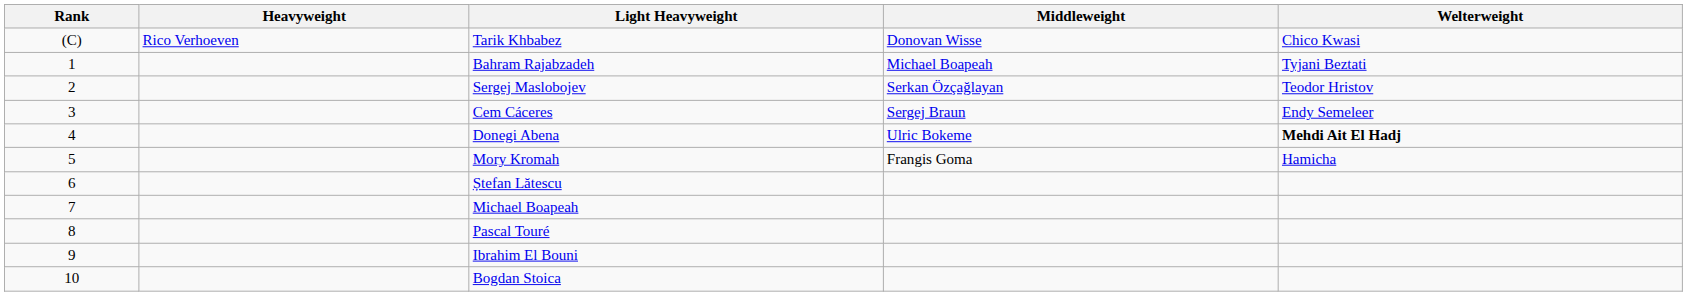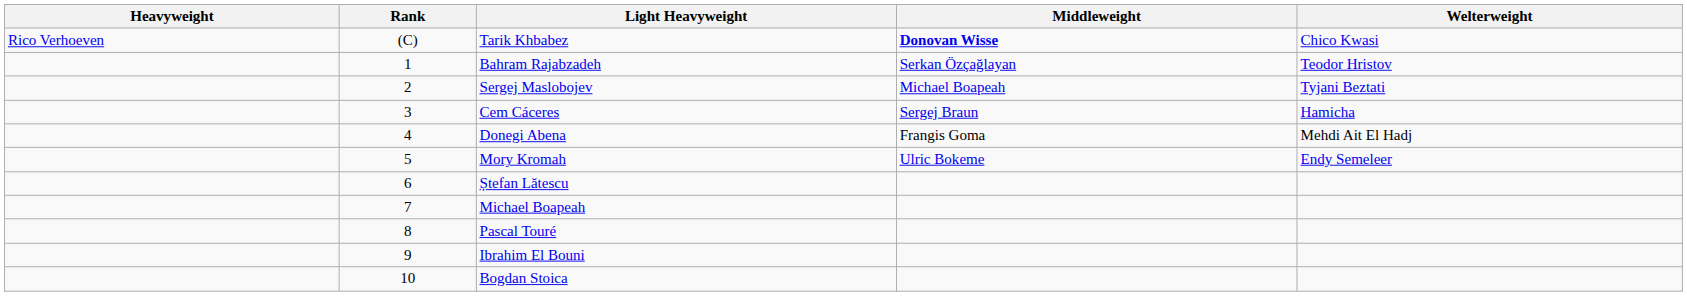columns swapped: Rank <-> Heavyweight
Tarik Khbabez | Middleweight: normal -> bold
Bahram Rajabzadeh | Middleweight: Michael Boapeah -> Serkan Özçağlayan
Bahram Rajabzadeh | Welterweight: Tyjani Beztati -> Teodor Hristov
Sergej Maslobojev | Middleweight: Serkan Özçağlayan -> Michael Boapeah
Sergej Maslobojev | Welterweight: Teodor Hristov -> Tyjani Beztati
Cem Cáceres | Welterweight: Endy Semeleer -> Hamicha
Donegi Abena | Middleweight: Ulric Bokeme -> Frangis Goma
Donegi Abena | Welterweight: bold -> normal
Mory Kromah | Middleweight: Frangis Goma -> Ulric Bokeme
Mory Kromah | Welterweight: Hamicha -> Endy Semeleer
